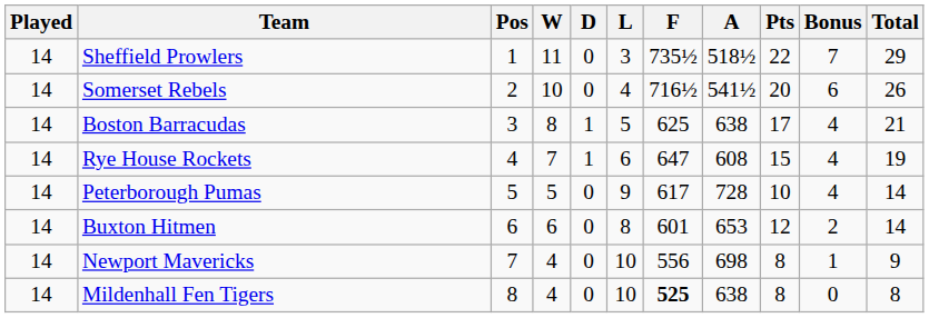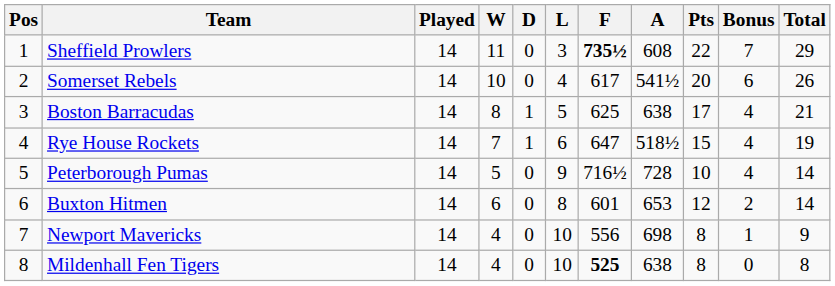columns swapped: Pos <-> Played
Sheffield Prowlers | F: normal -> bold
Sheffield Prowlers | A: 518½ -> 608
Somerset Rebels | F: 716½ -> 617
Rye House Rockets | A: 608 -> 518½
Peterborough Pumas | F: 617 -> 716½
